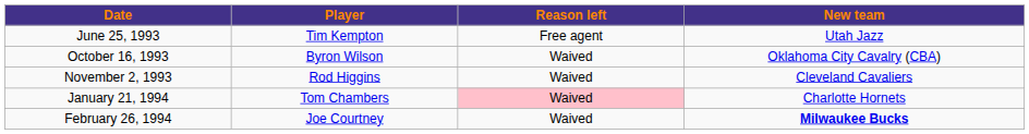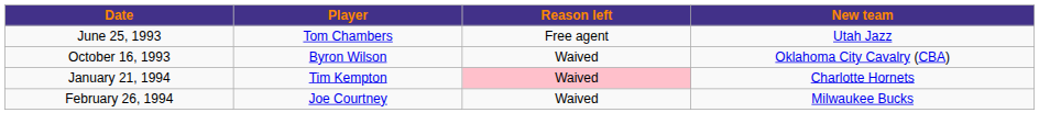June 25, 1993 | Player: Tim Kempton -> Tom Chambers
- row: November 2, 1993 | Rod Higgins | Waived | Cleveland Cavaliers
January 21, 1994 | Player: Tom Chambers -> Tim Kempton
February 26, 1994 | New team: bold -> normal
